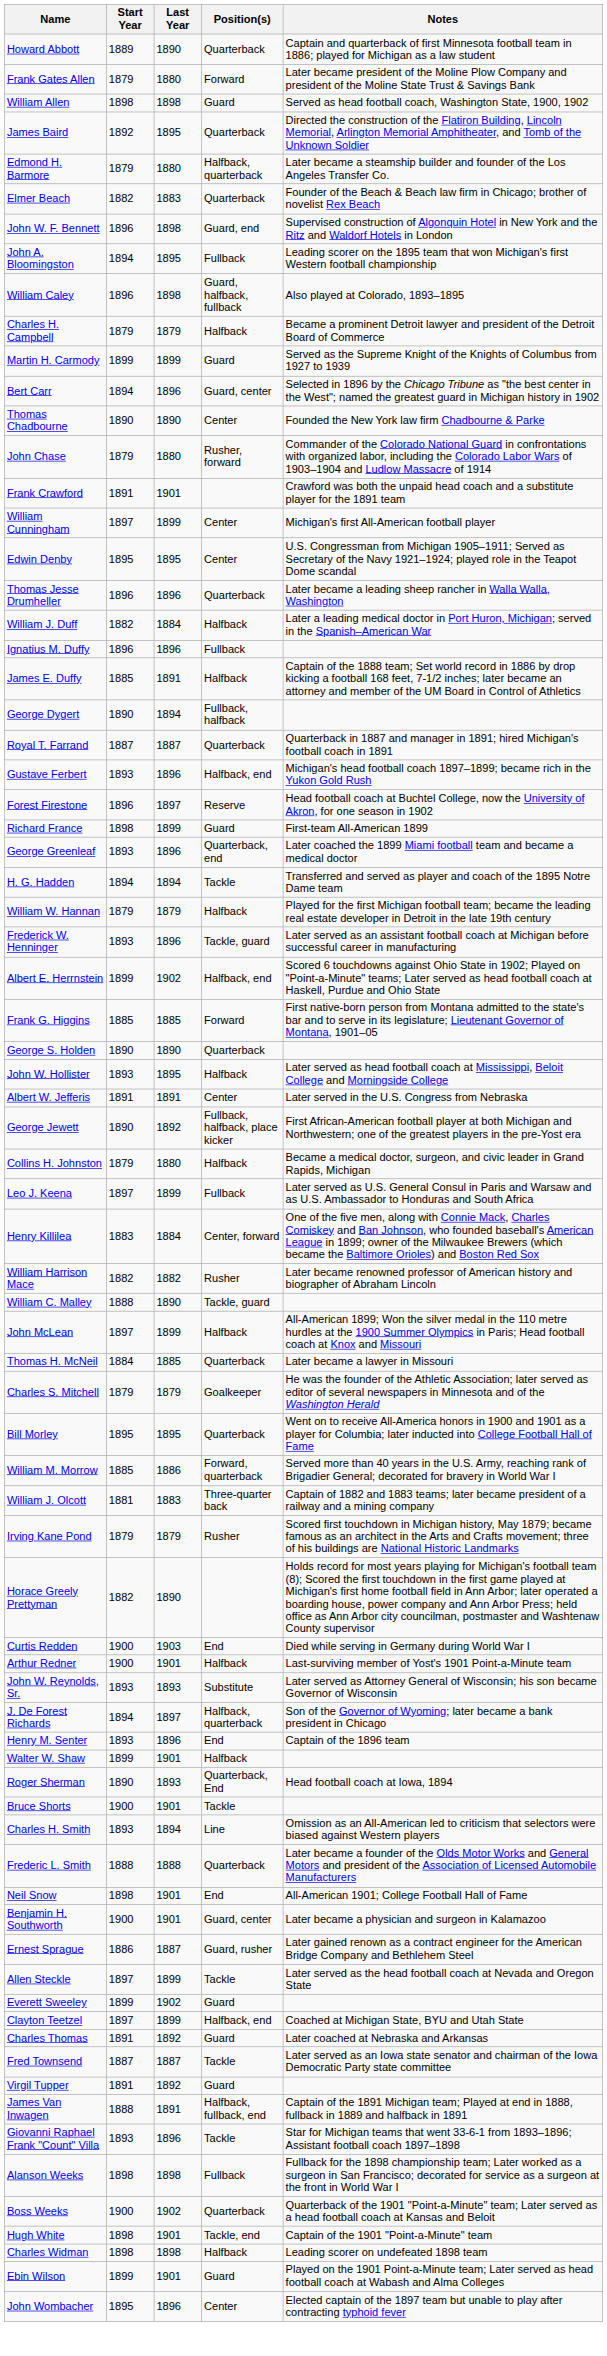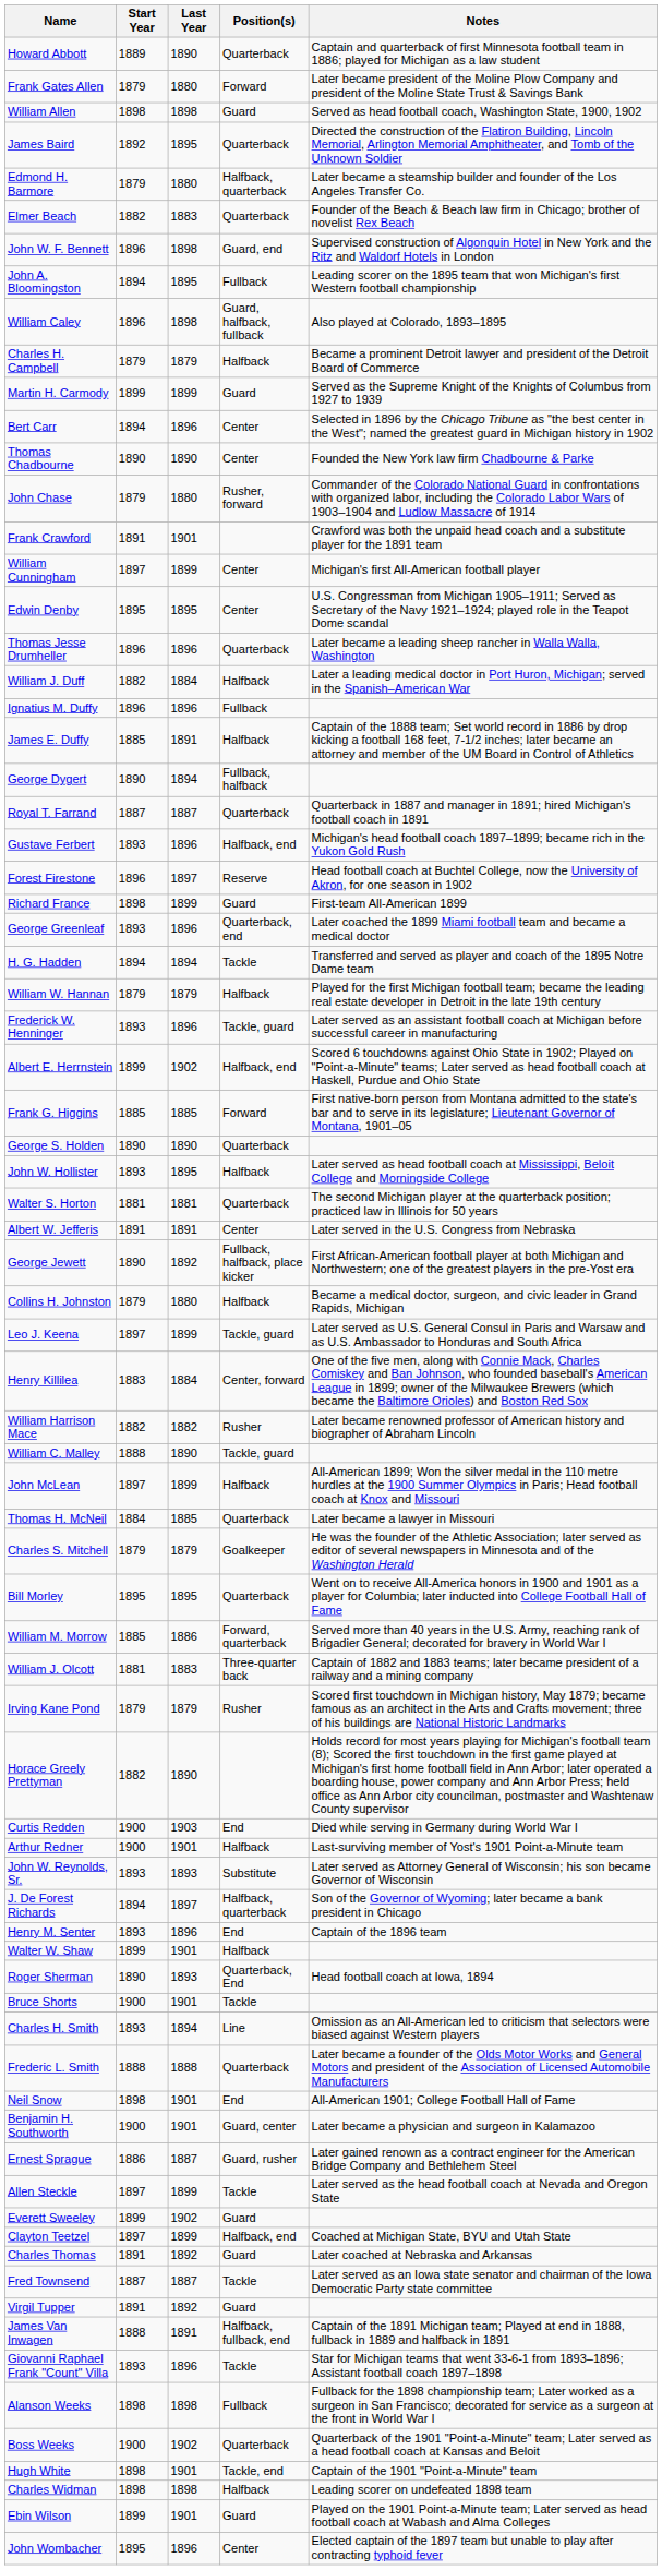Bert Carr | Position(s): Guard, center -> Center
+ row: Walter S. Horton | 1881 | 1881 | Quarterback | The second Michigan player at the quarterback position; practiced law in Illinois for 50 years
Leo J. Keena | Position(s): Fullback -> Tackle, guard
